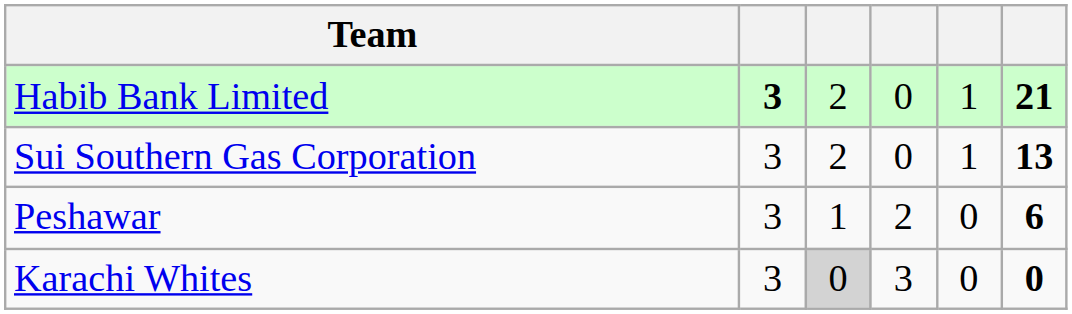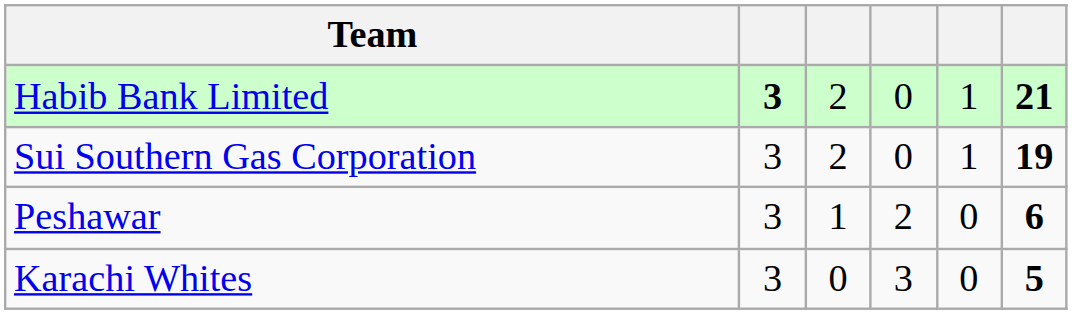Sui Southern Gas Corporation | column 6: 13 -> 19
Karachi Whites | column 3: lightgrey background -> no background
Karachi Whites | column 6: 0 -> 5
